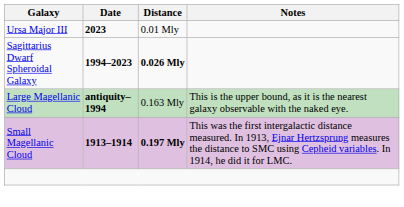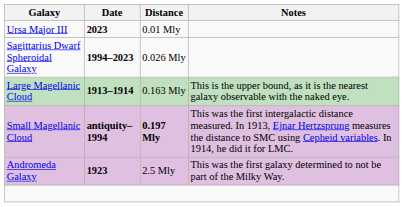Sagittarius Dwarf Spheroidal Galaxy | Distance: bold -> normal
Large Magellanic Cloud | Date: antiquity–1994 -> 1913–1914
Small Magellanic Cloud | Date: 1913–1914 -> antiquity–1994
+ row: Andromeda Galaxy | 1923 | 2.5 Mly | This was the first galaxy determined to not be part of the Milky Way.
